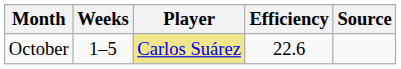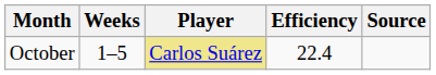October | Efficiency: 22.6 -> 22.4
